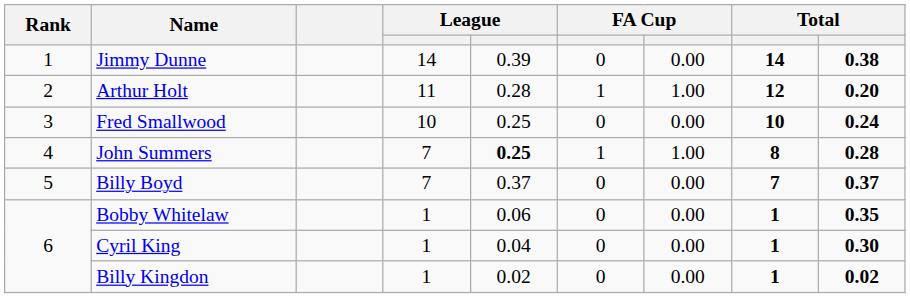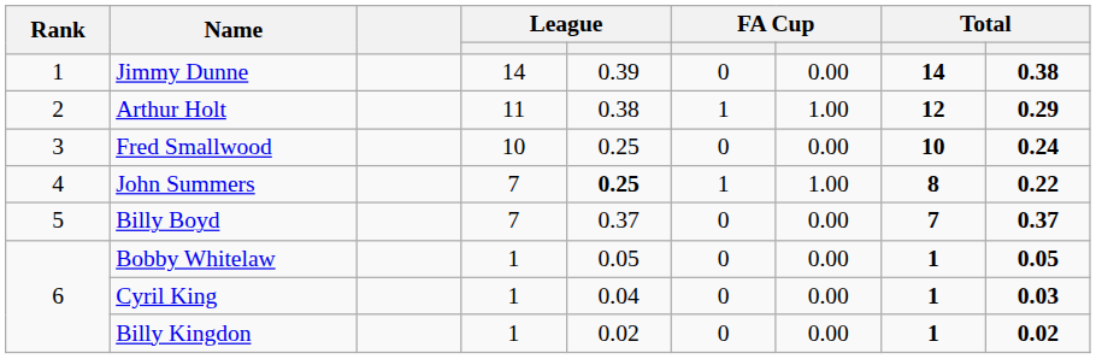Arthur Holt | column 5: 0.28 -> 0.38
Arthur Holt | column 9: 0.20 -> 0.29
John Summers | column 9: 0.28 -> 0.22
Bobby Whitelaw | column 5: 0.06 -> 0.05
Bobby Whitelaw | column 9: 0.35 -> 0.05
Cyril King | column 9: 0.30 -> 0.03
